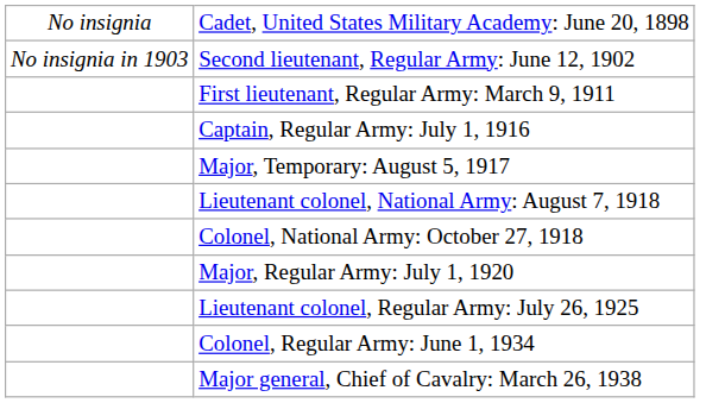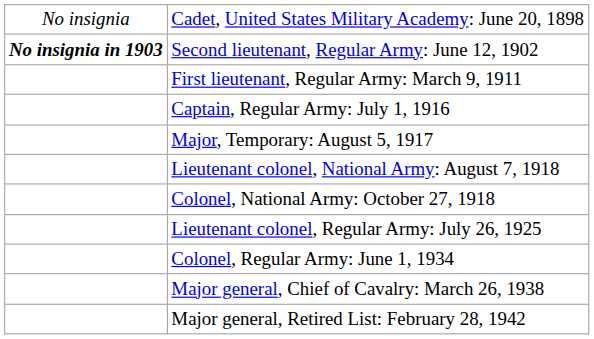Second lieutenant, Regular Army: June 12, 1902 | column 1: normal -> bold
- row: Major, Regular Army: July 1, 1920
+ row: Major general, Retired List: February 28, 1942
